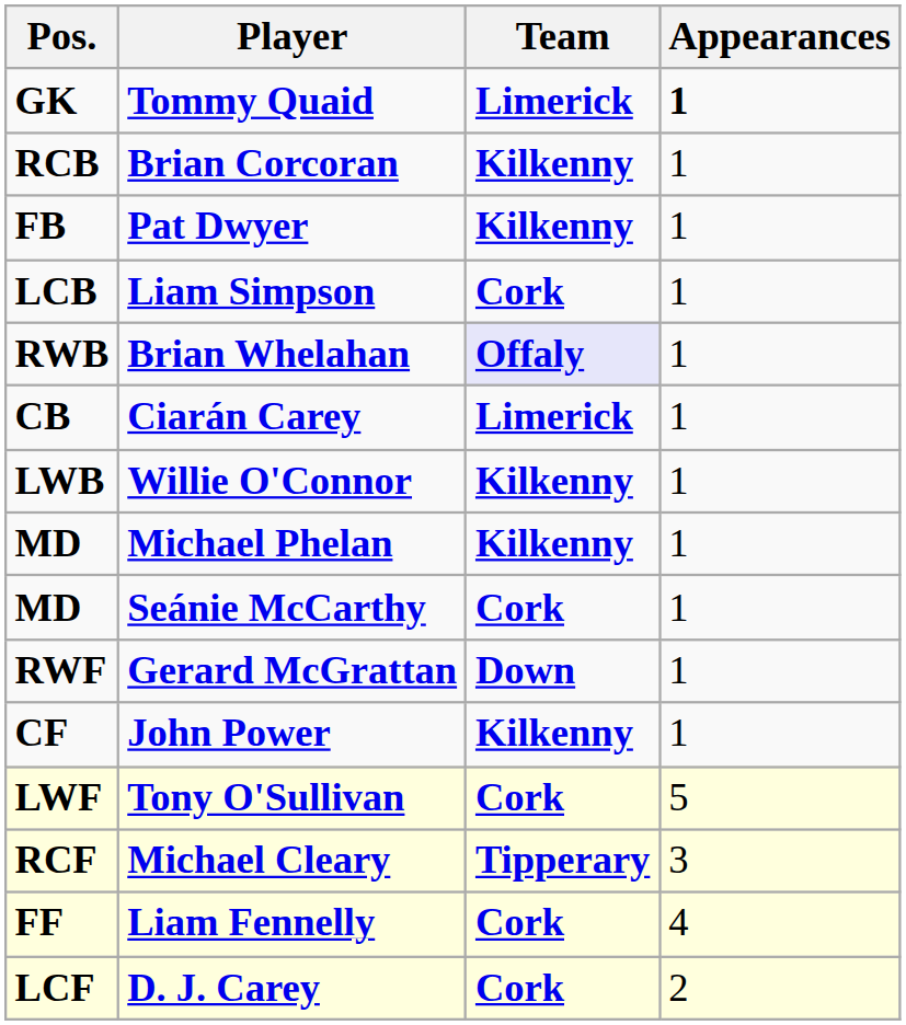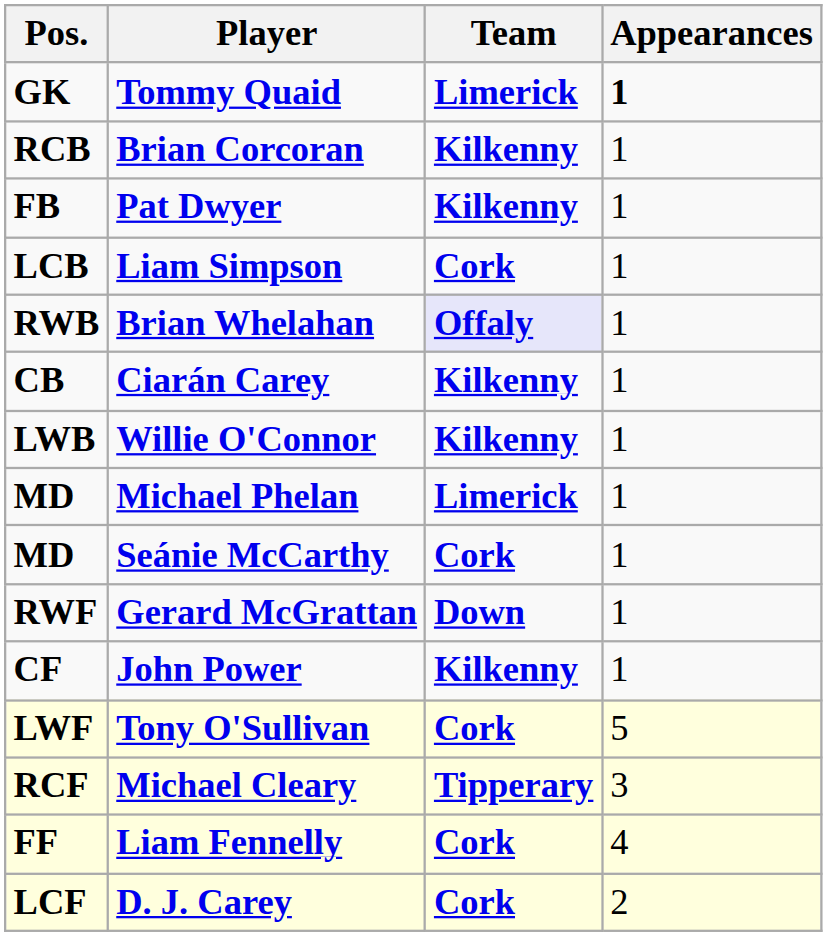Ciarán Carey | Team: Limerick -> Kilkenny
Michael Phelan | Team: Kilkenny -> Limerick
